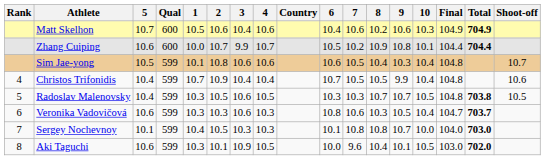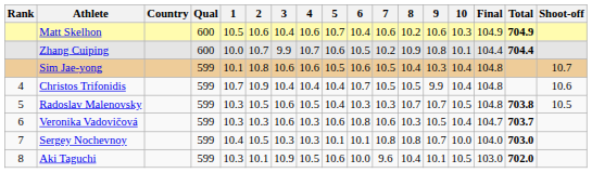columns swapped: Country <-> 5
